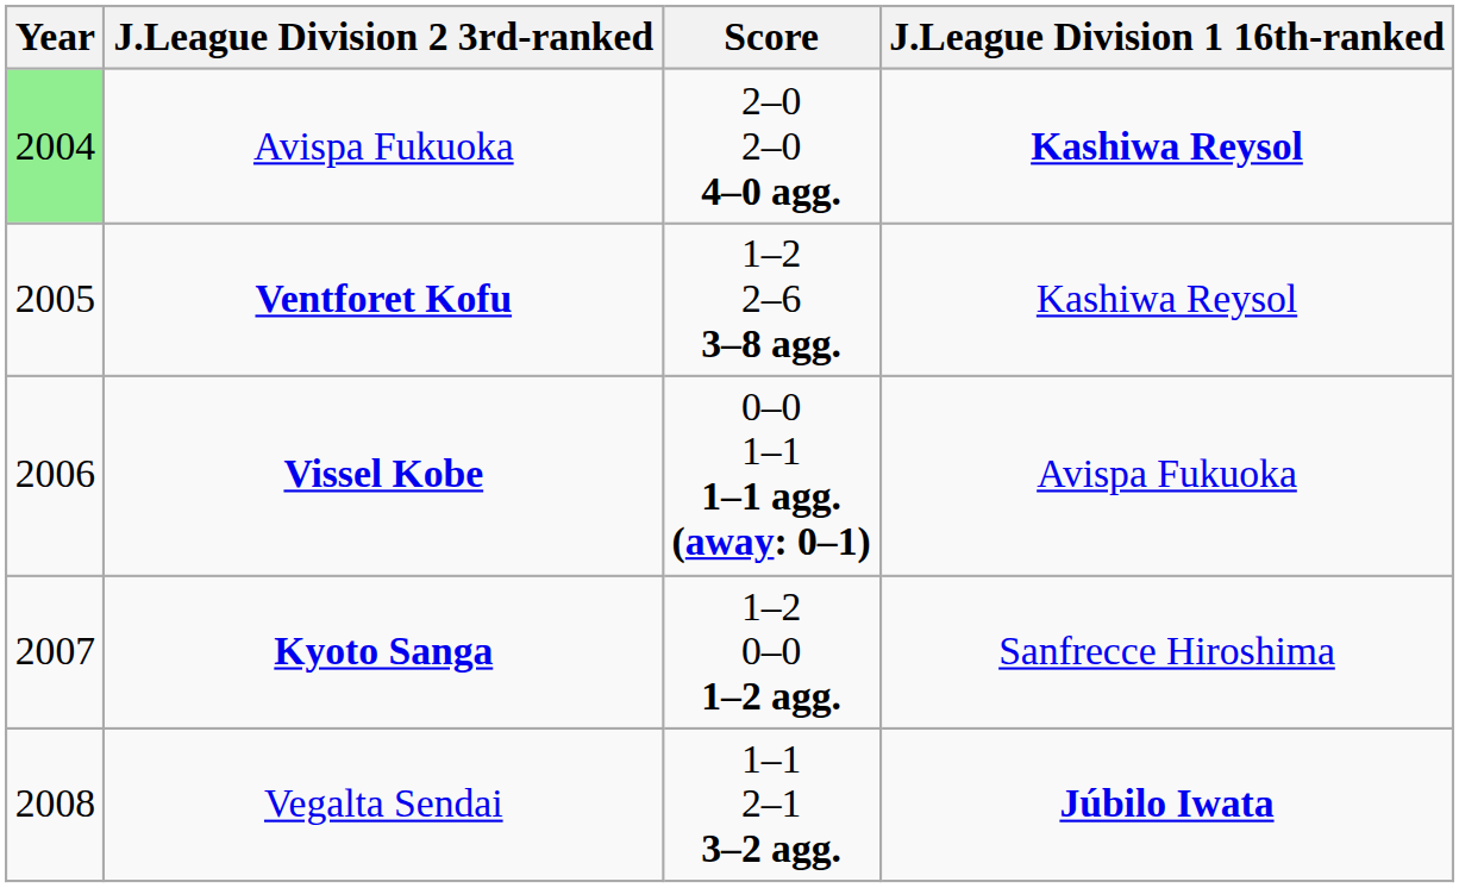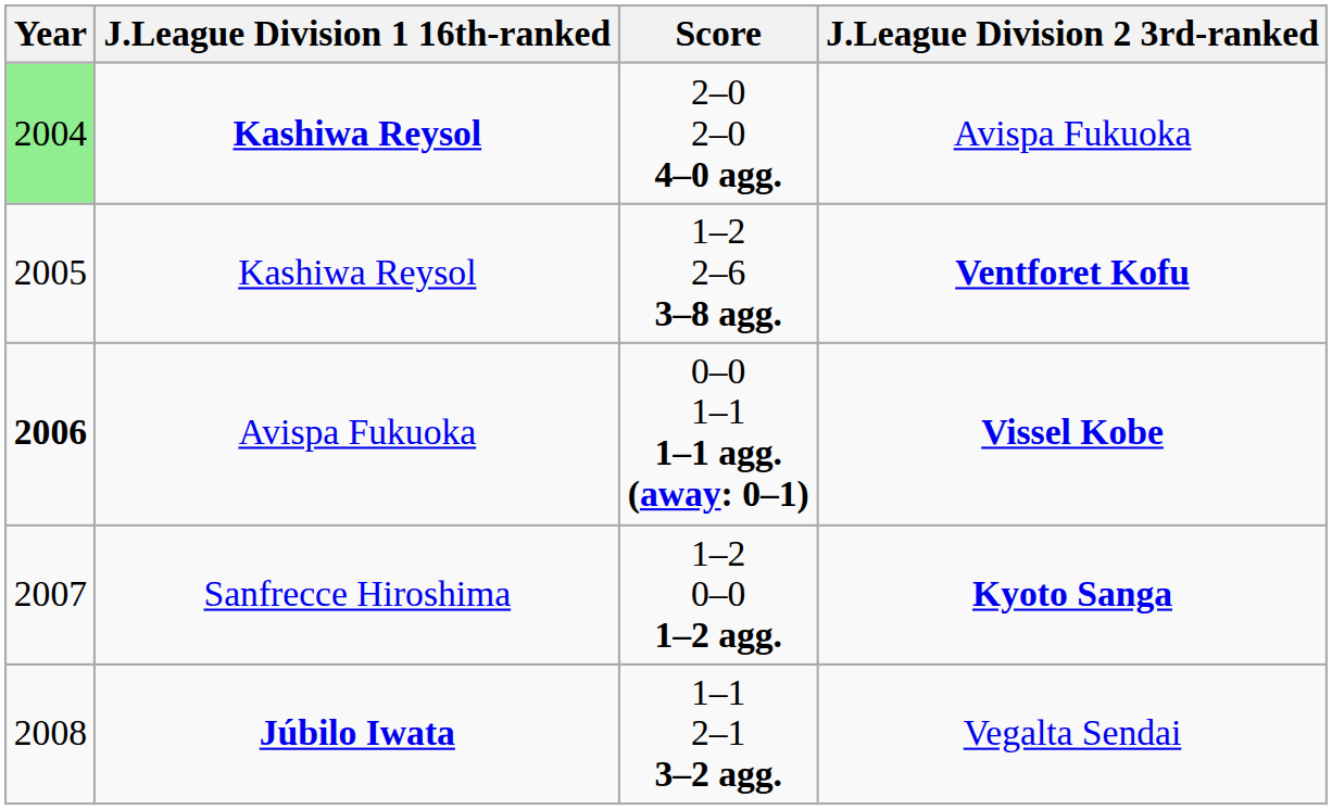columns swapped: J.League Division 1 16th-ranked <-> J.League Division 2 3rd-ranked
0–0 1–1 1–1 agg. (away: 0–1) | Year: normal -> bold
